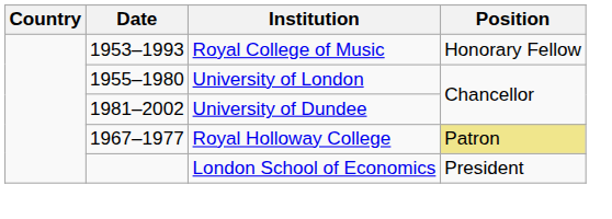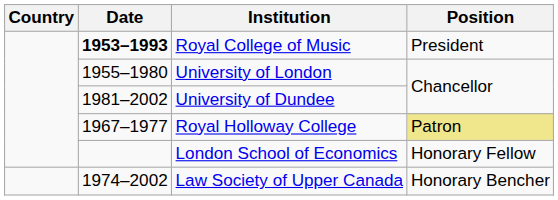Royal College of Music | Date: normal -> bold
Royal College of Music | Position: Honorary Fellow -> President
London School of Economics | Position: President -> Honorary Fellow
+ row: 1974–2002 | Law Society of Upper Canada | Honorary Bencher
